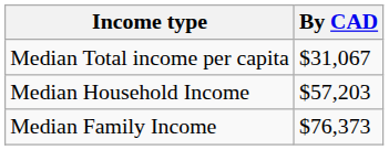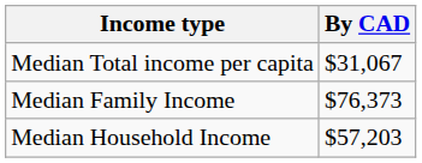rows swapped: Median Household Income <-> Median Family Income
